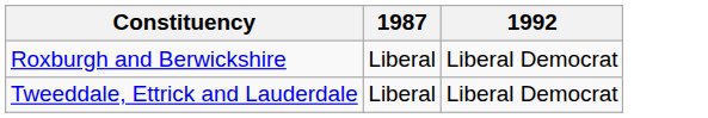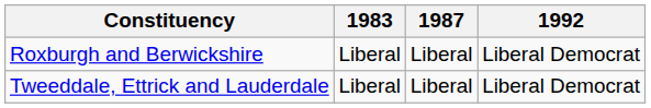+ column: 1983 | Liberal | Liberal
